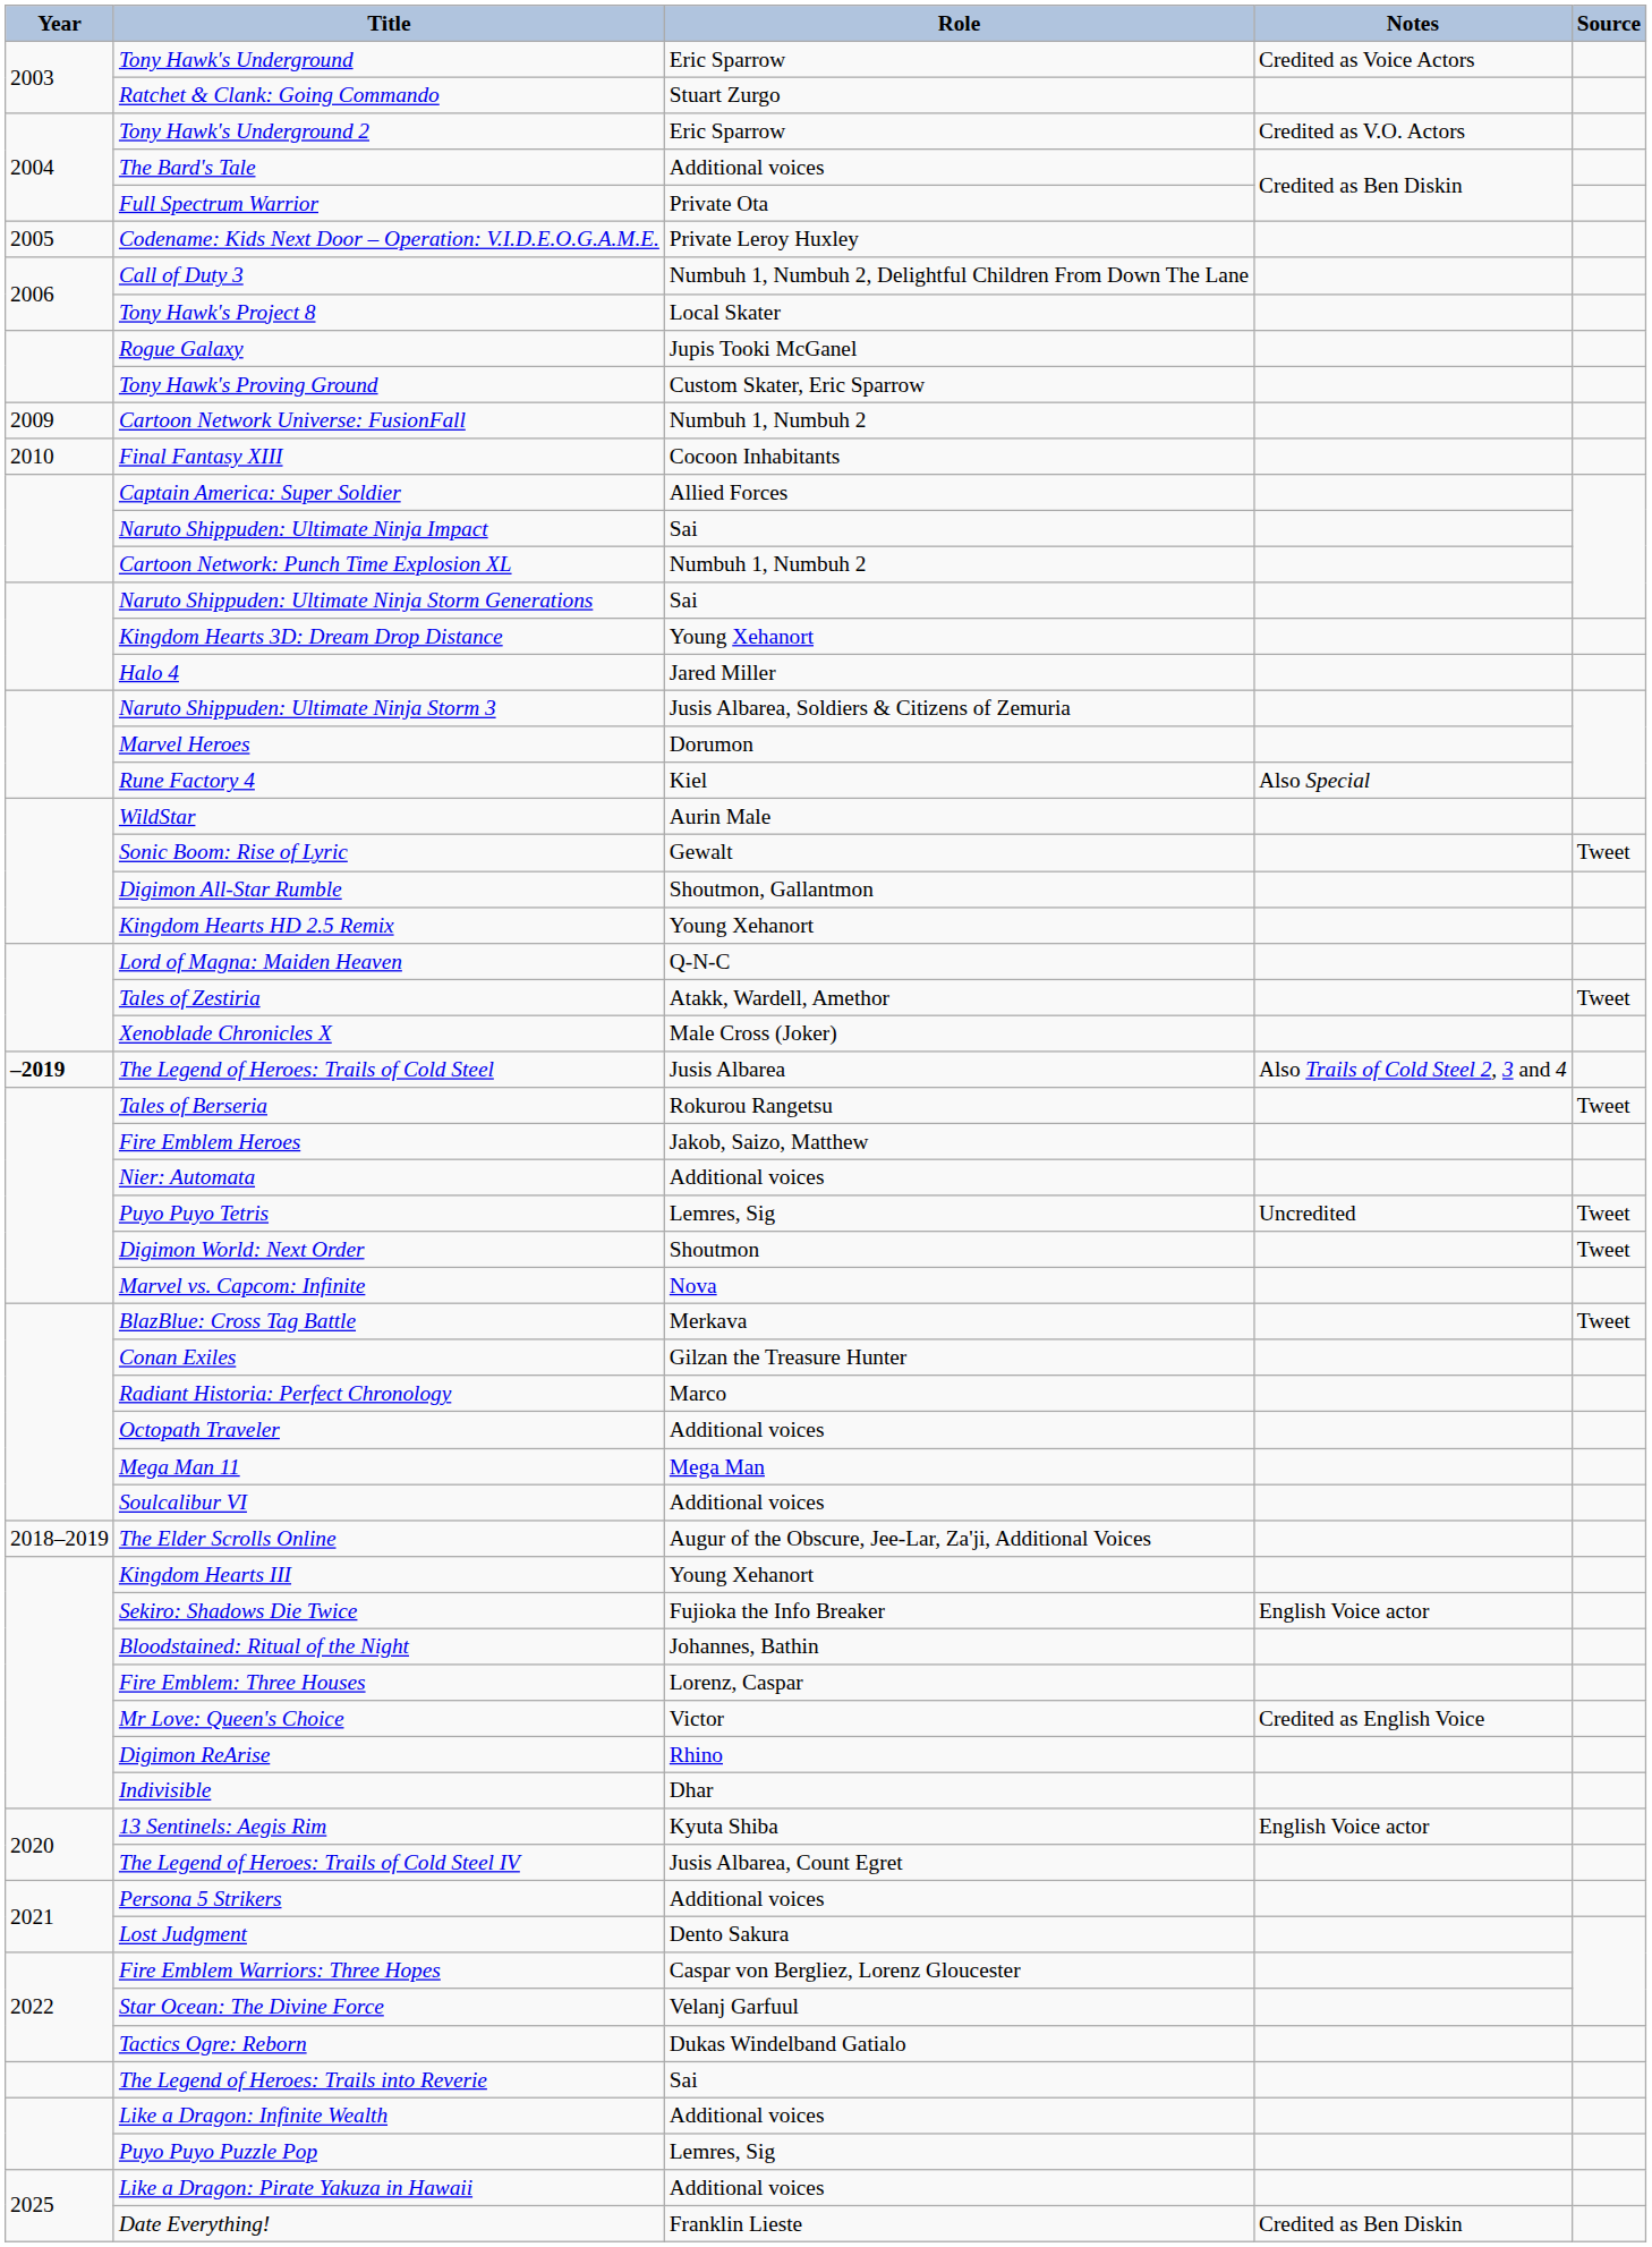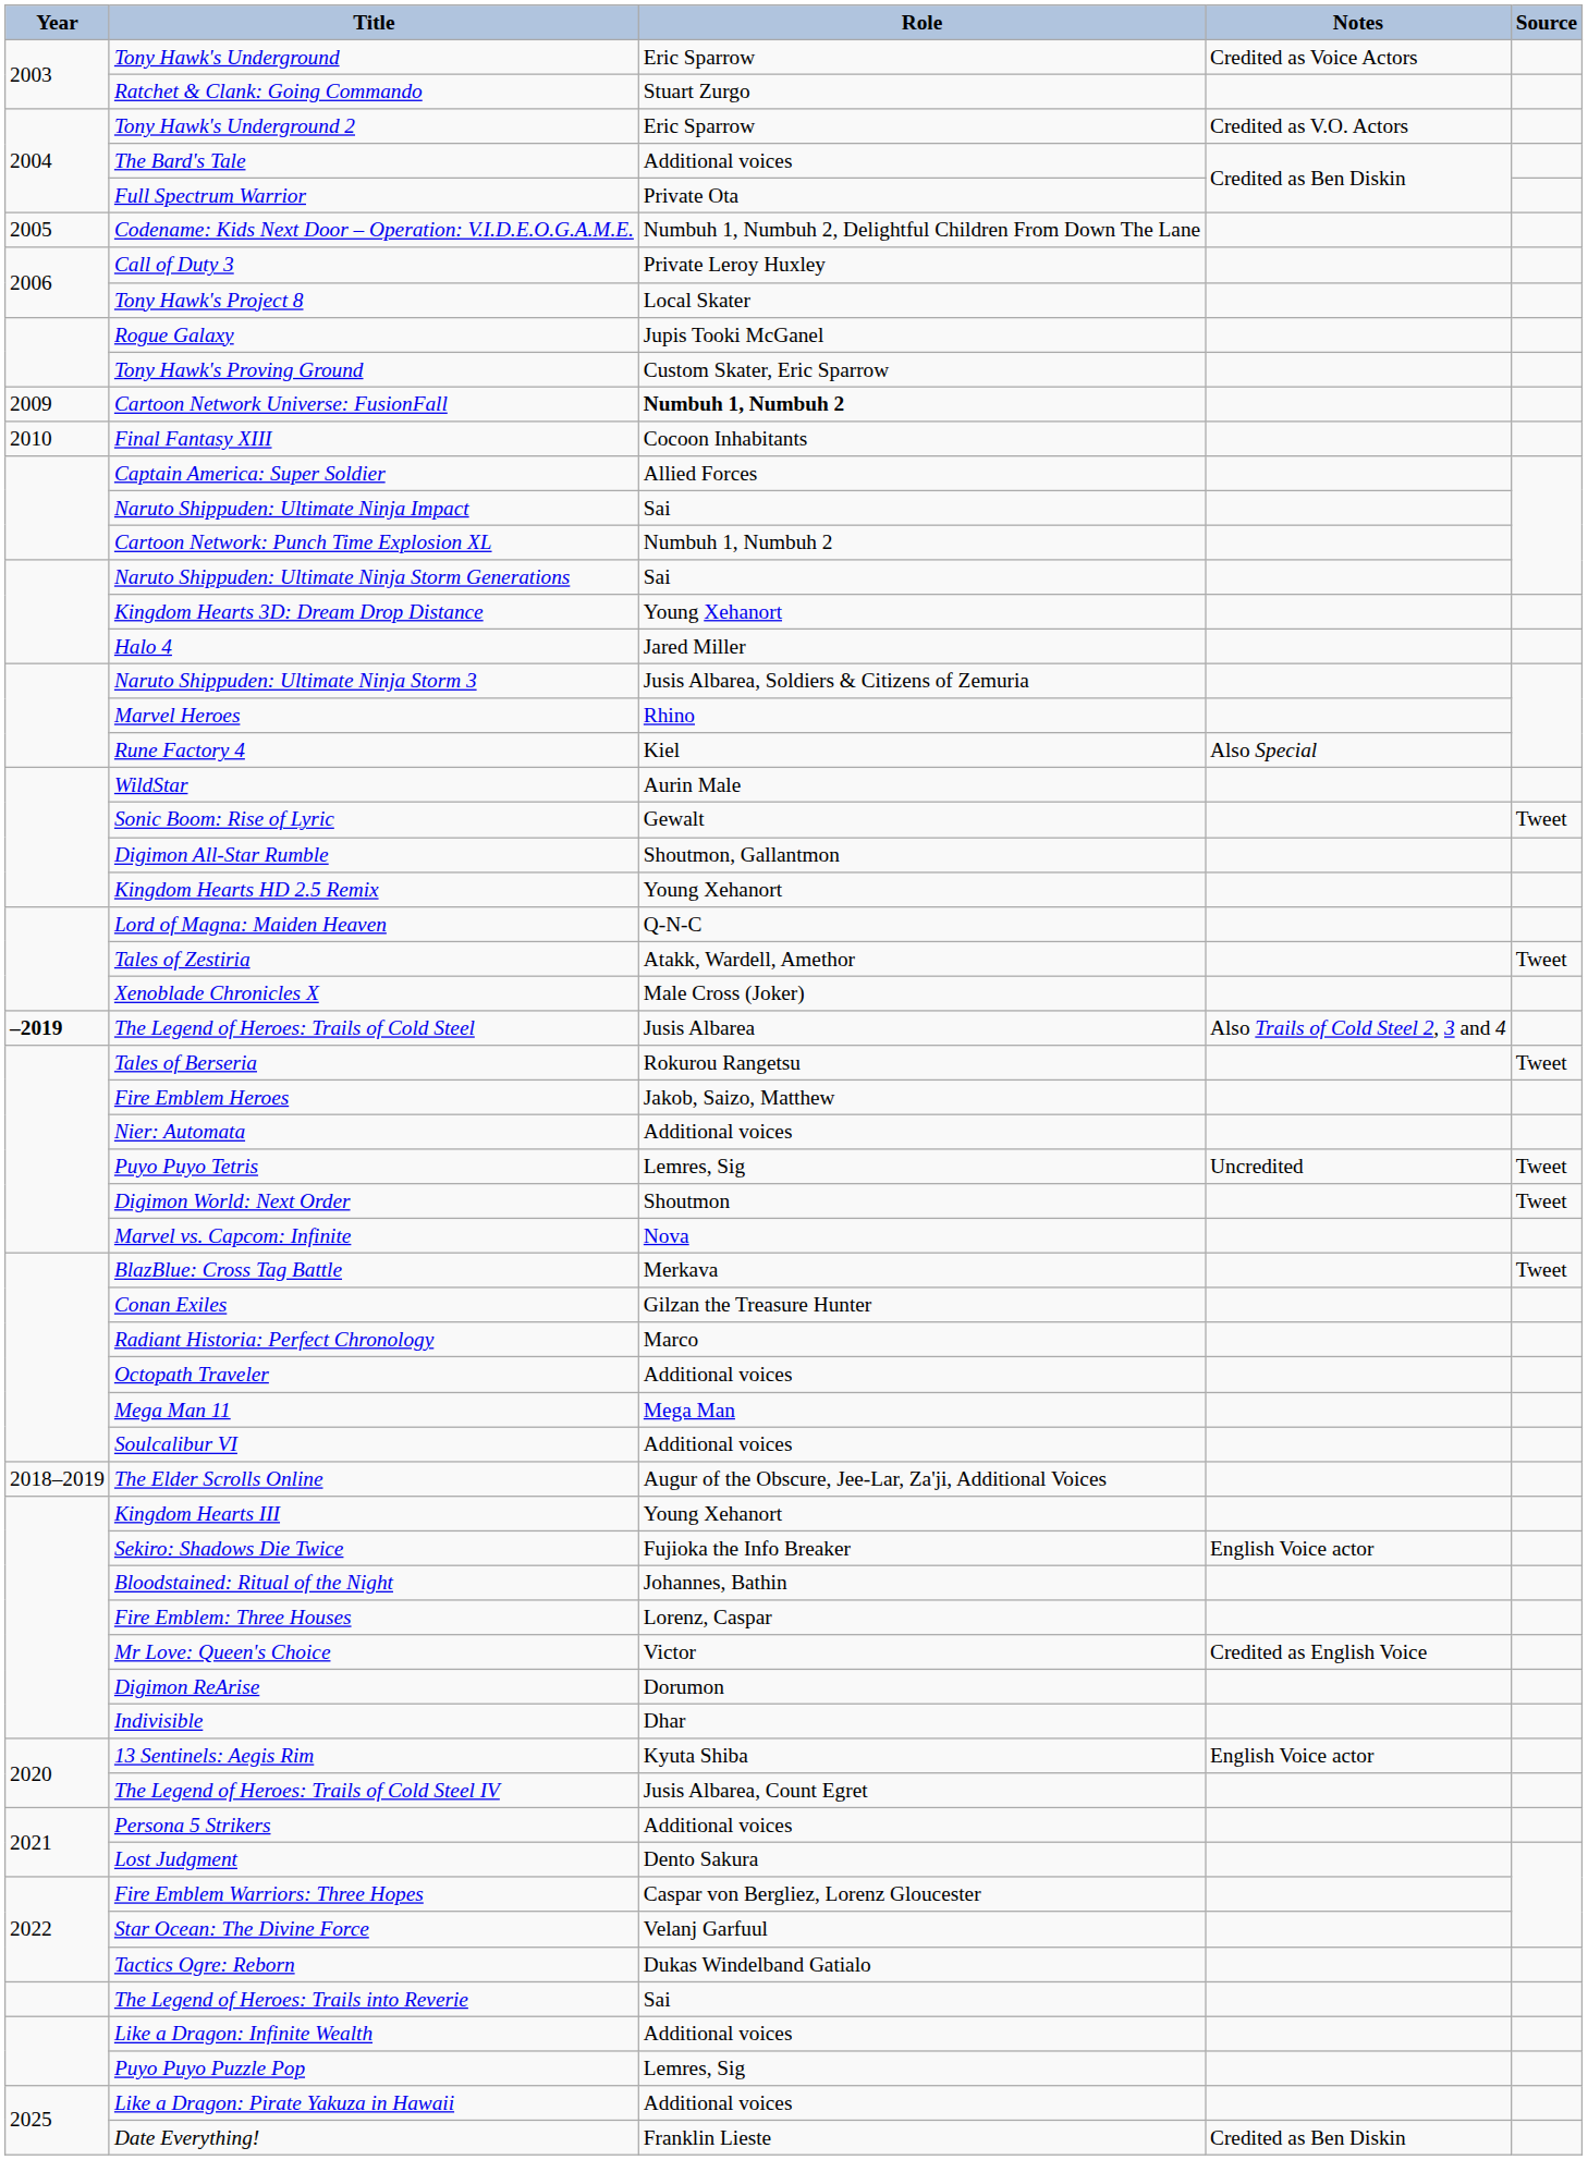Codename: Kids Next Door – Operation: V.I.D.E.O.G.A.M.E. | Role: Private Leroy Huxley -> Numbuh 1, Numbuh 2, Delightful Children From Down The Lane
Call of Duty 3 | Role: Numbuh 1, Numbuh 2, Delightful Children From Down The Lane -> Private Leroy Huxley
Cartoon Network Universe: FusionFall | Role: normal -> bold
Marvel Heroes | Role: Dorumon -> Rhino
Digimon ReArise | Role: Rhino -> Dorumon
